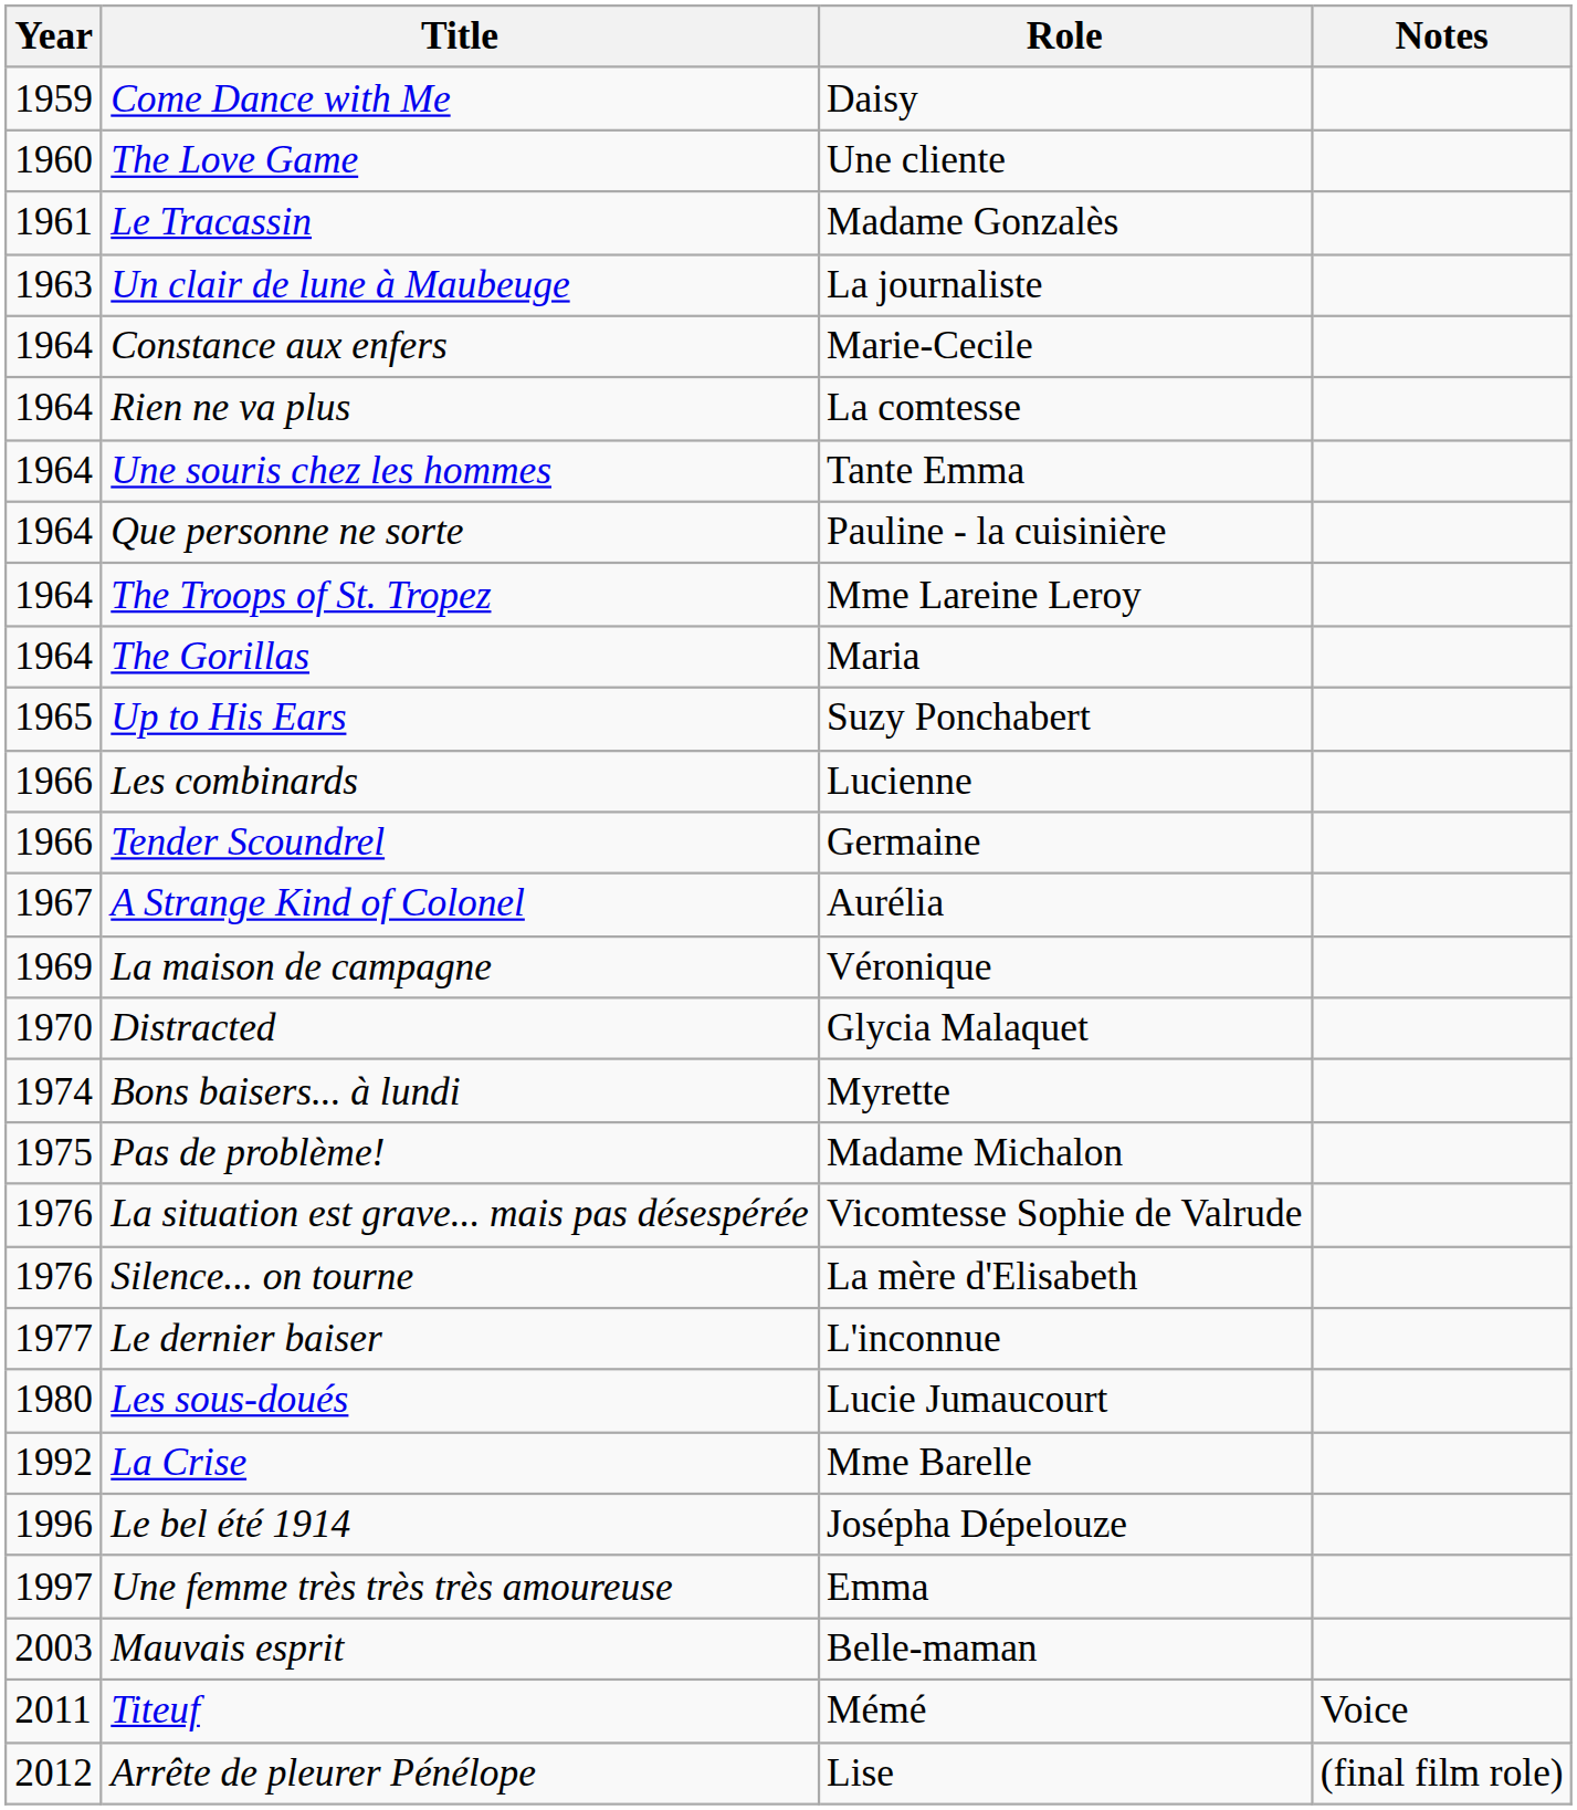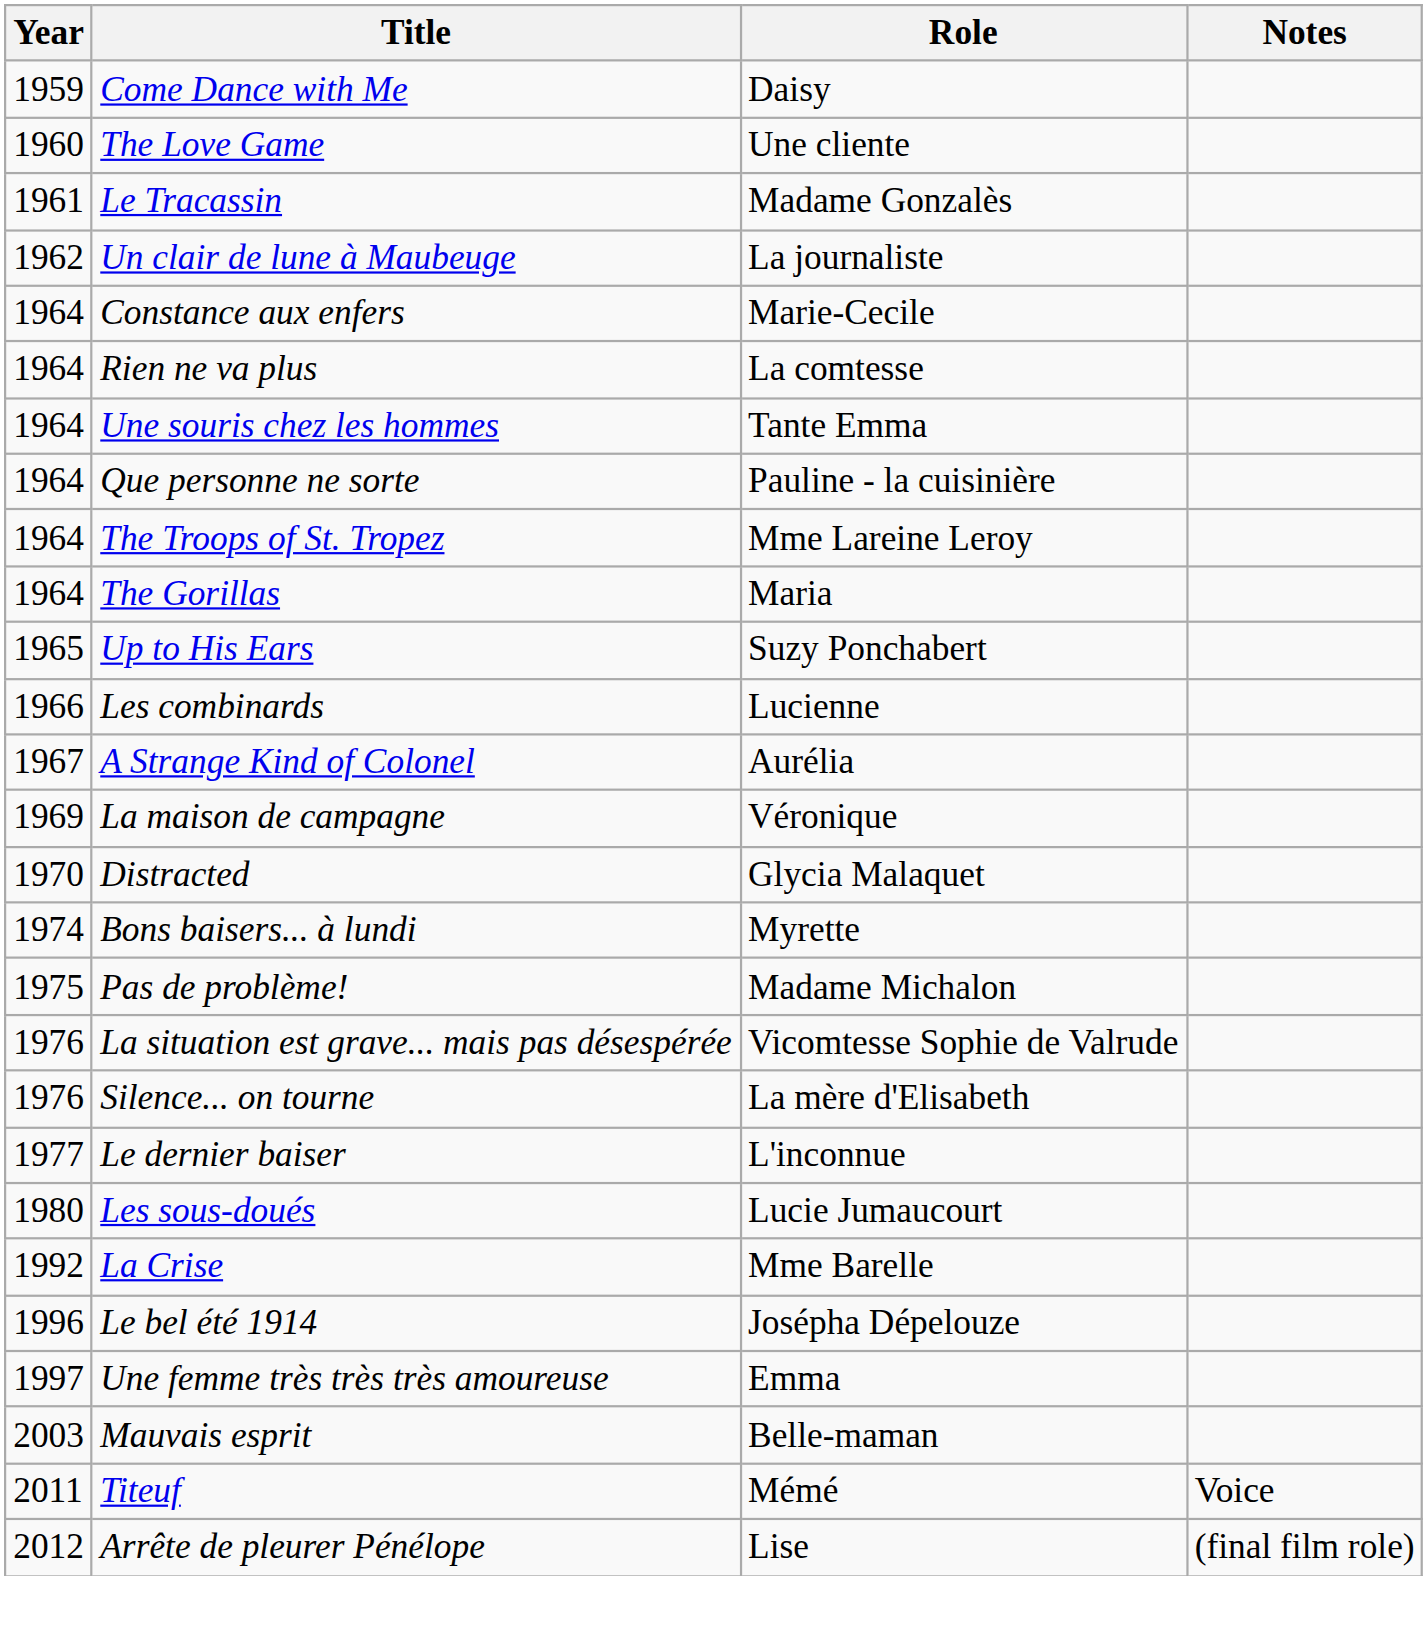Un clair de lune à Maubeuge | Year: 1963 -> 1962
- row: 1966 | Tender Scoundrel | Germaine
